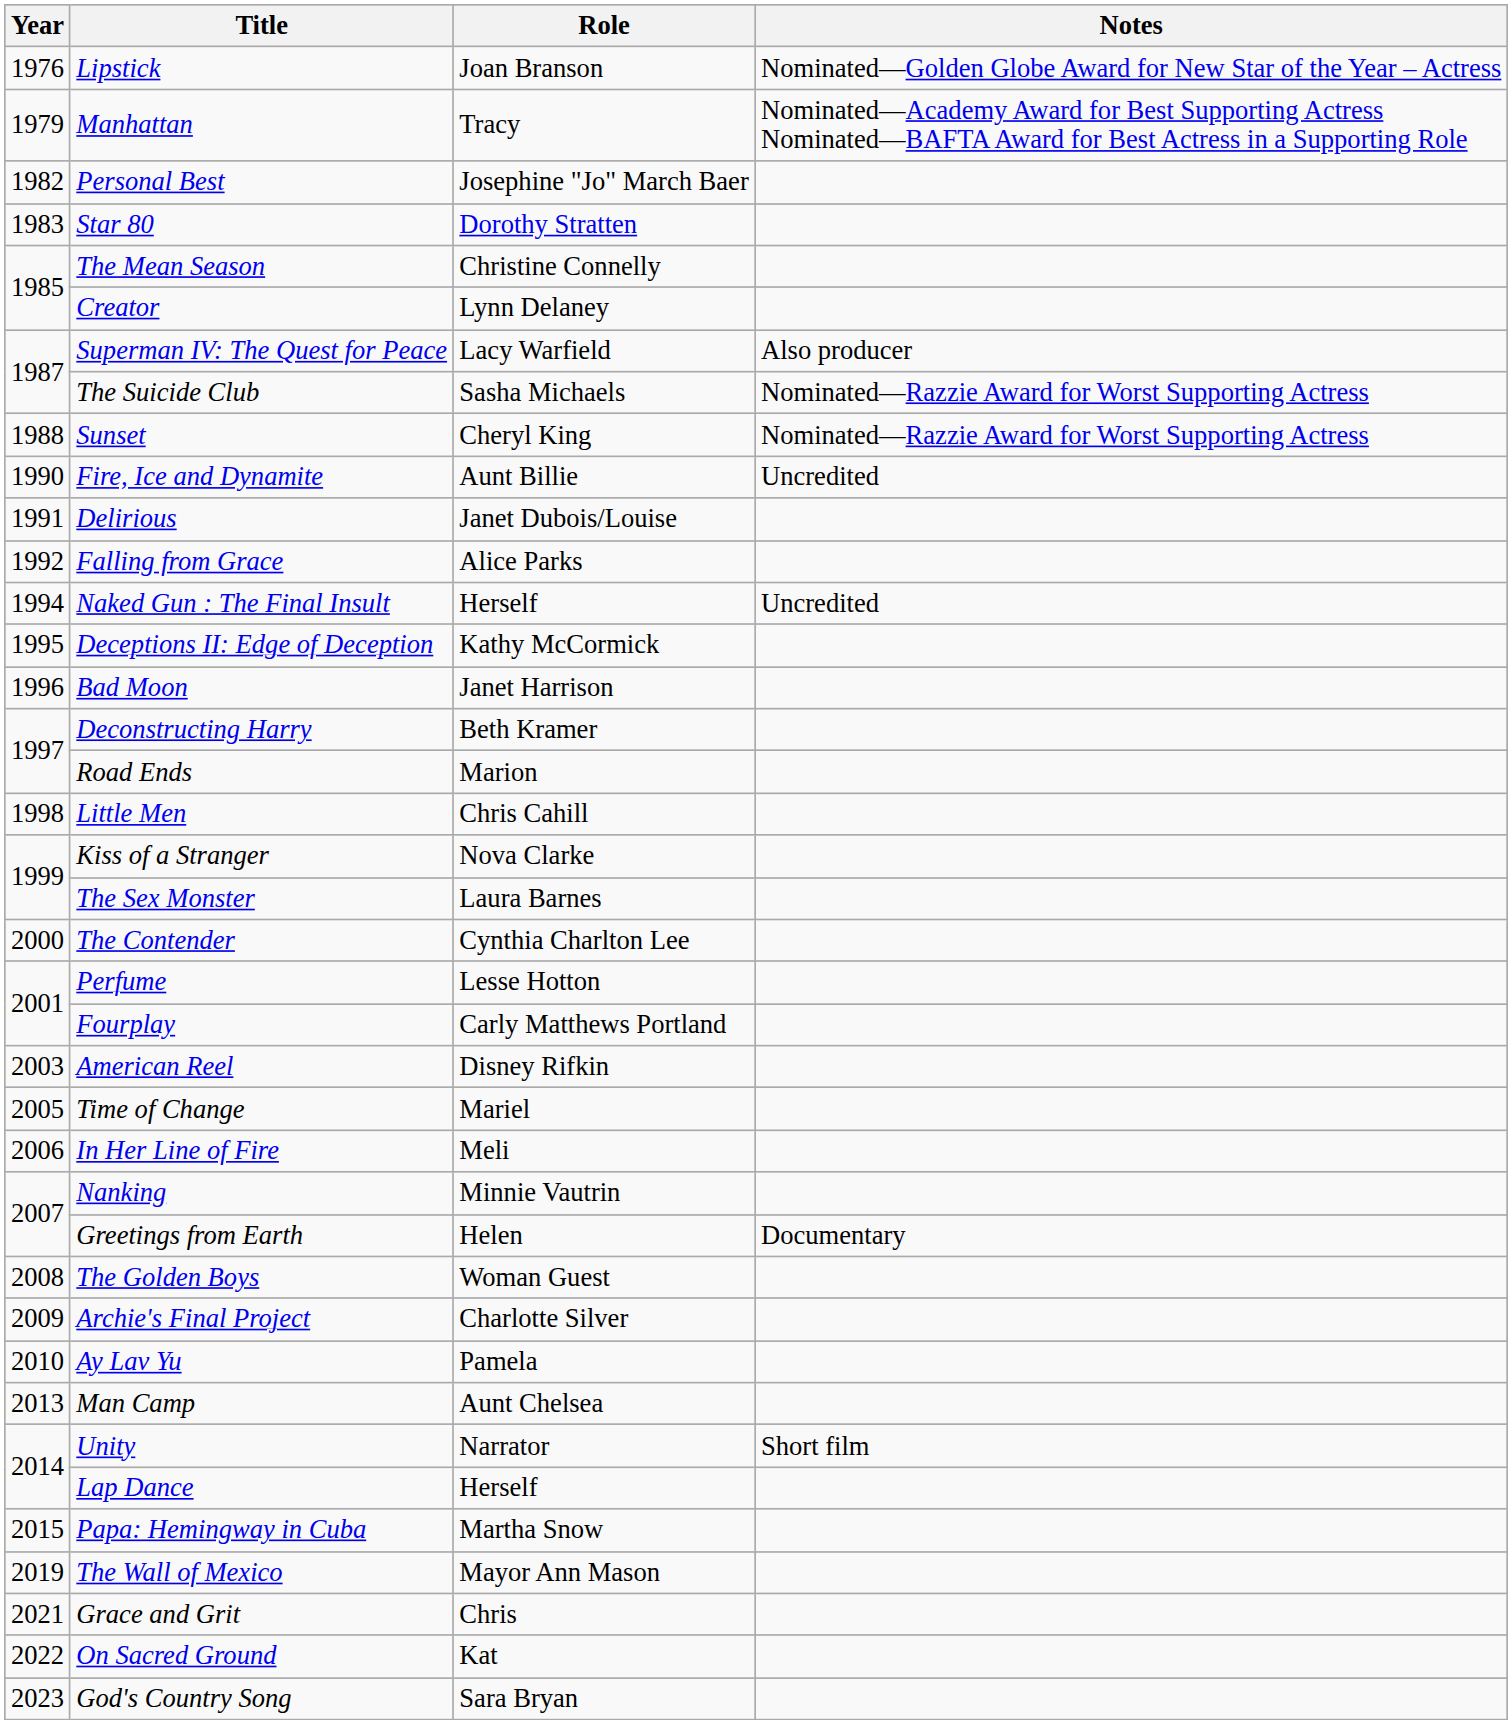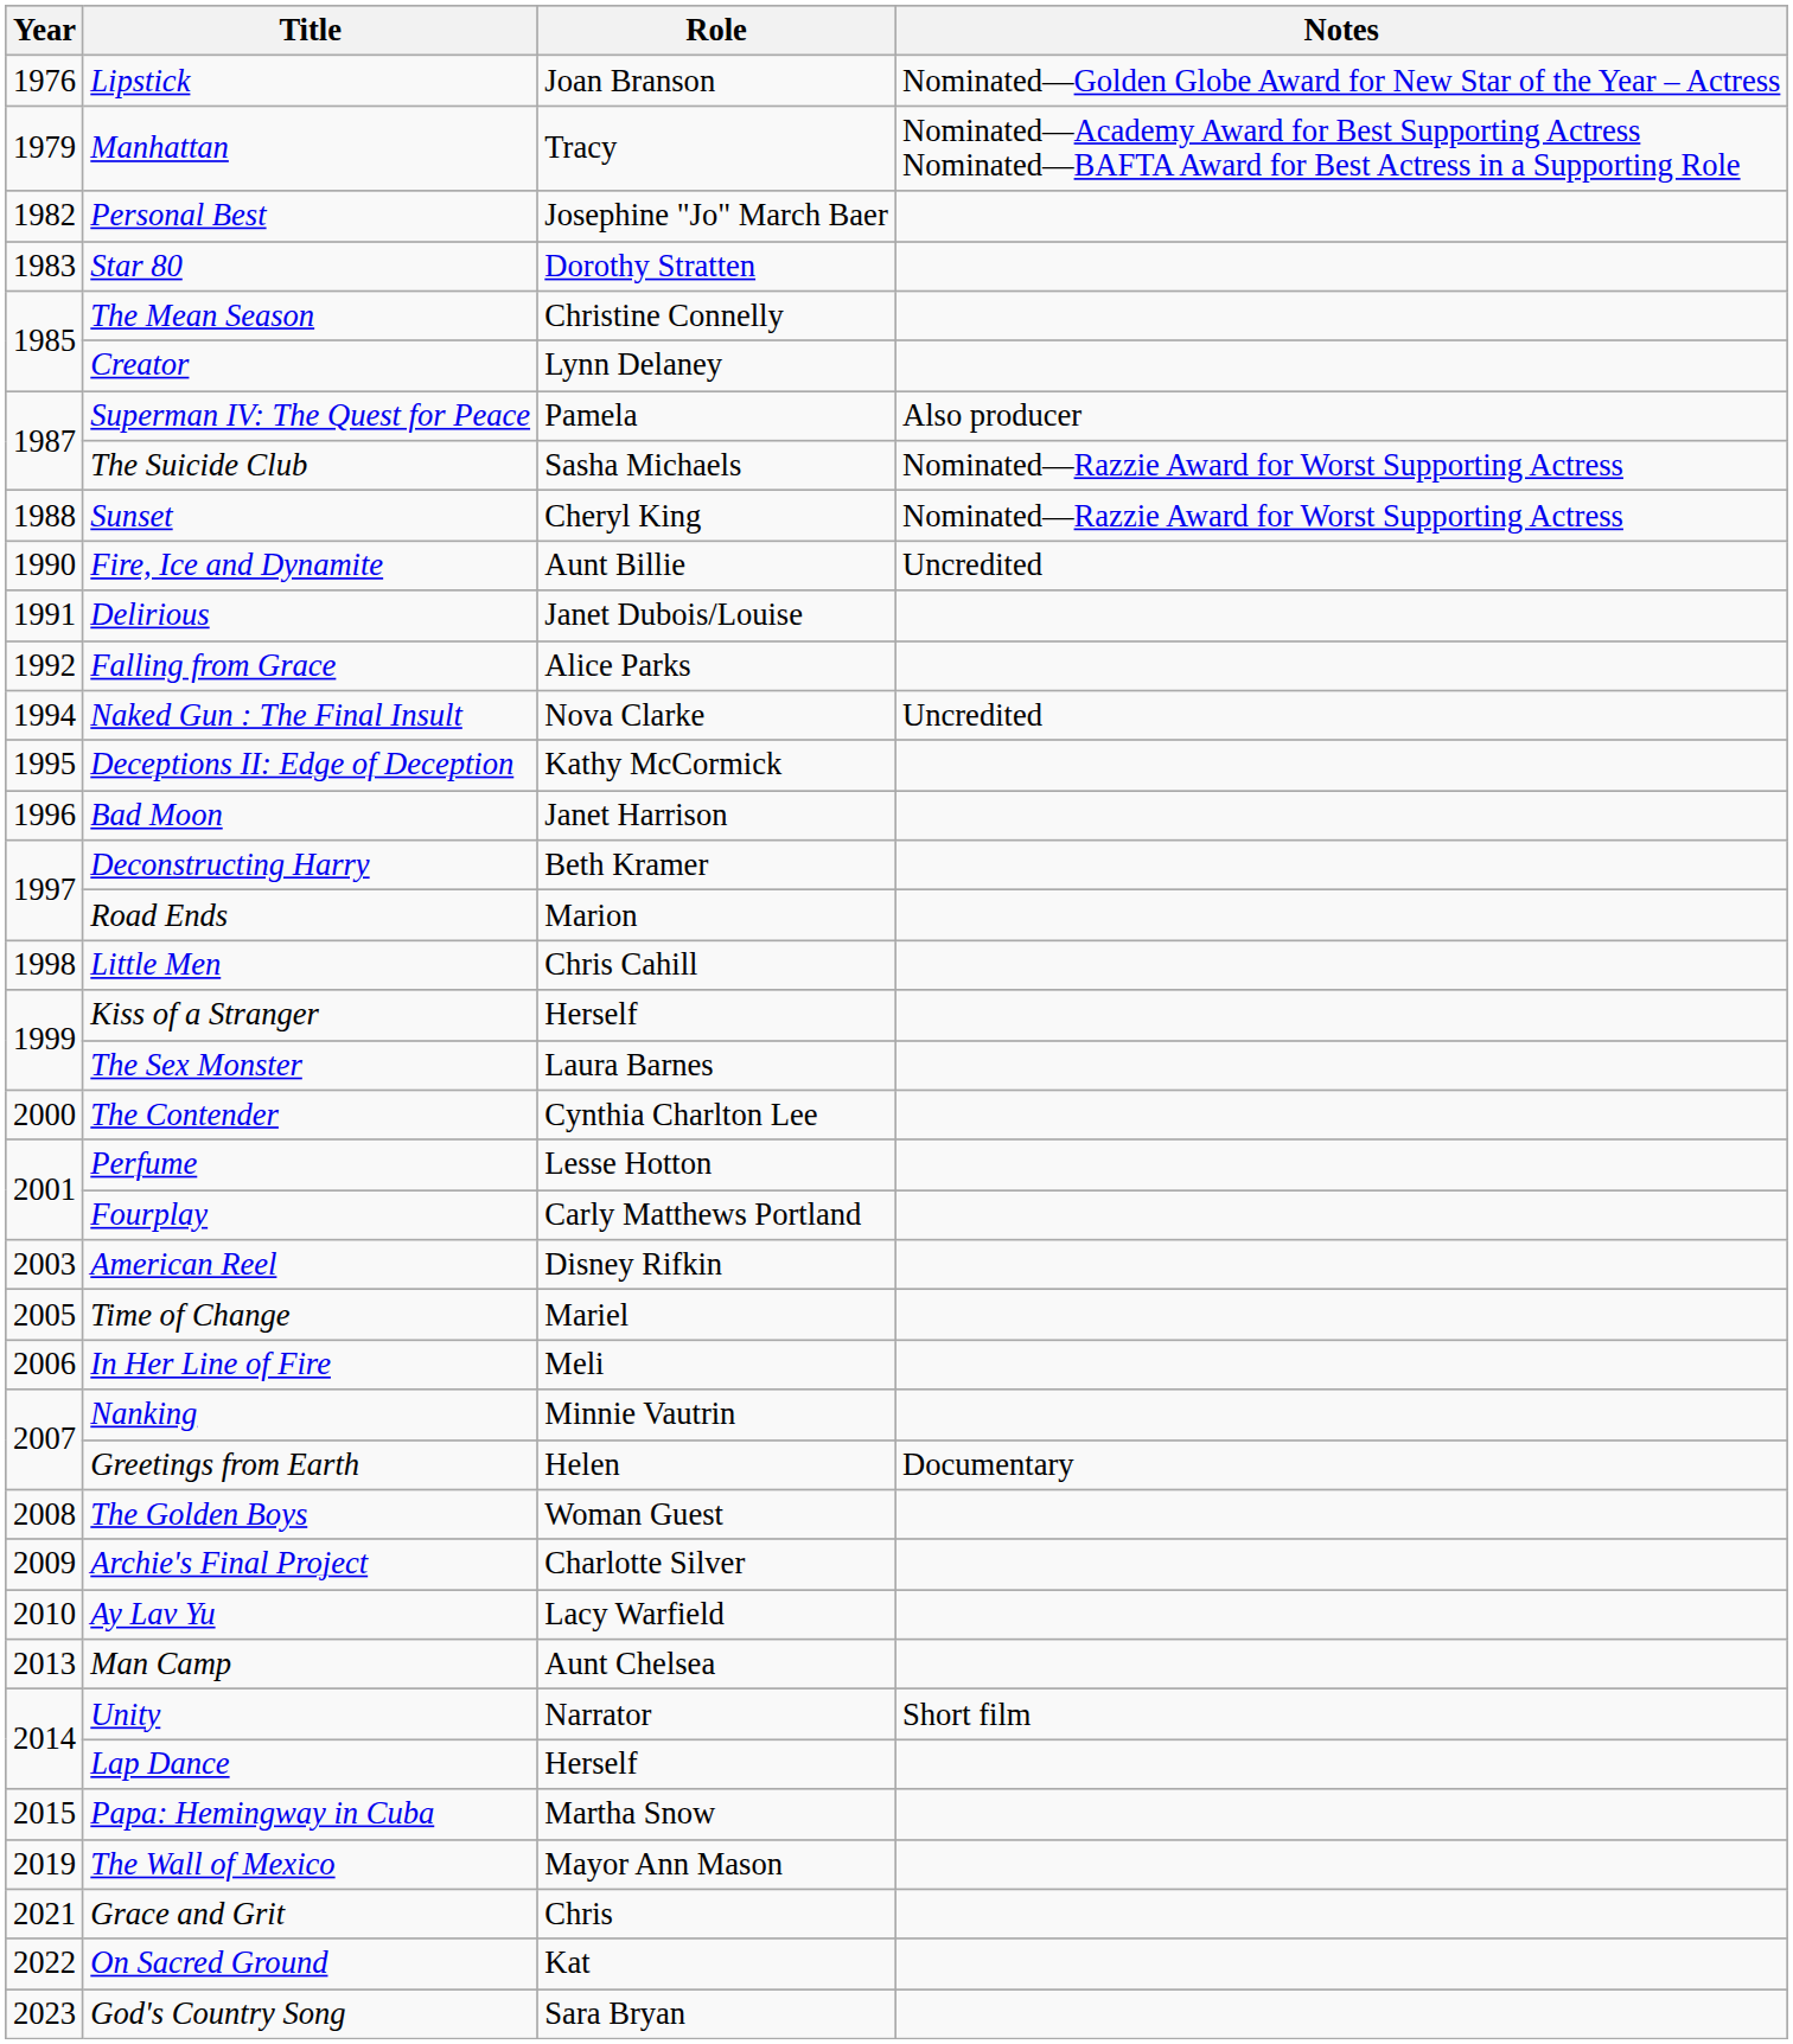Superman IV: The Quest for Peace | Role: Lacy Warfield -> Pamela
Naked Gun : The Final Insult | Role: Herself -> Nova Clarke
Kiss of a Stranger | Role: Nova Clarke -> Herself
Ay Lav Yu | Role: Pamela -> Lacy Warfield
